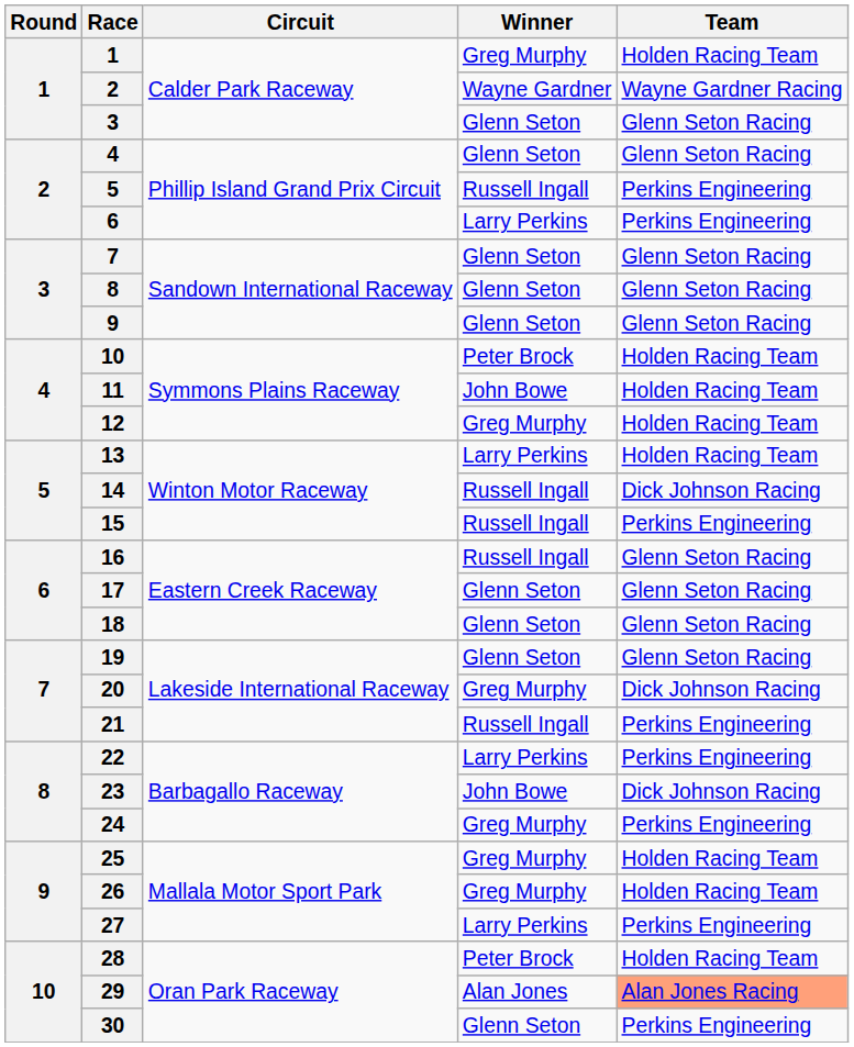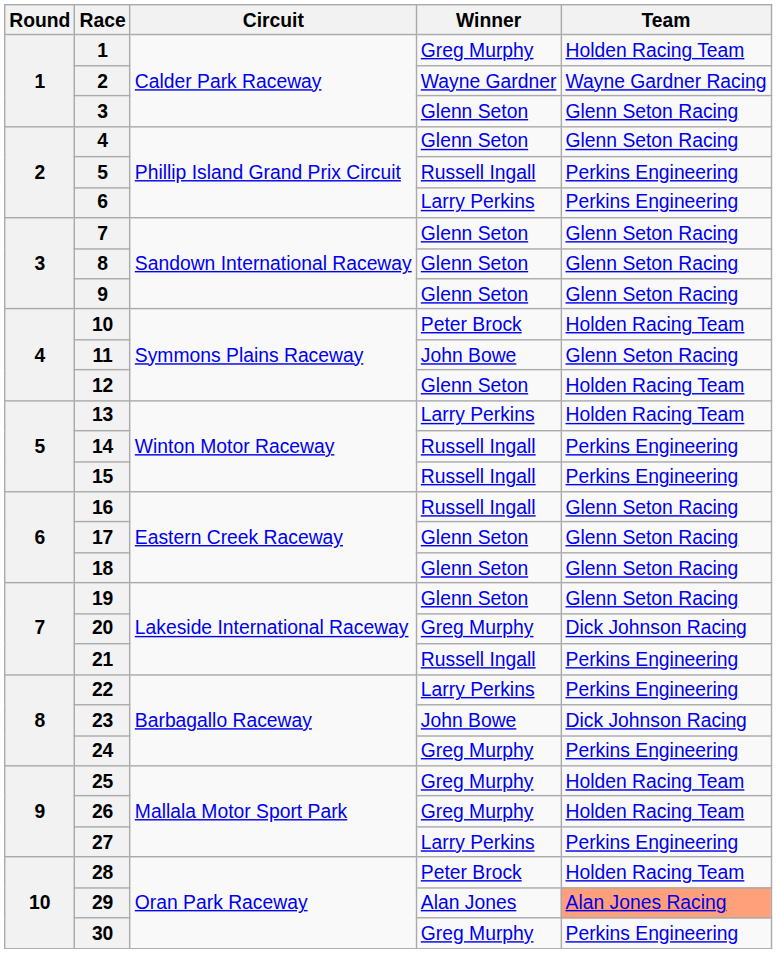11 | Team: Holden Racing Team -> Glenn Seton Racing
12 | Winner: Greg Murphy -> Glenn Seton
14 | Team: Dick Johnson Racing -> Perkins Engineering
30 | Winner: Glenn Seton -> Greg Murphy
